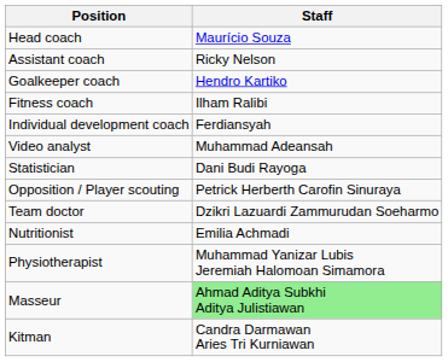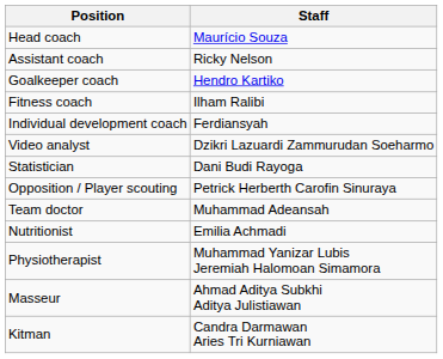Video analyst | Staff: Muhammad Adeansah -> Dzikri Lazuardi Zammurudan Soeharmo
Team doctor | Staff: Dzikri Lazuardi Zammurudan Soeharmo -> Muhammad Adeansah
Masseur | Staff: lightgreen background -> no background
